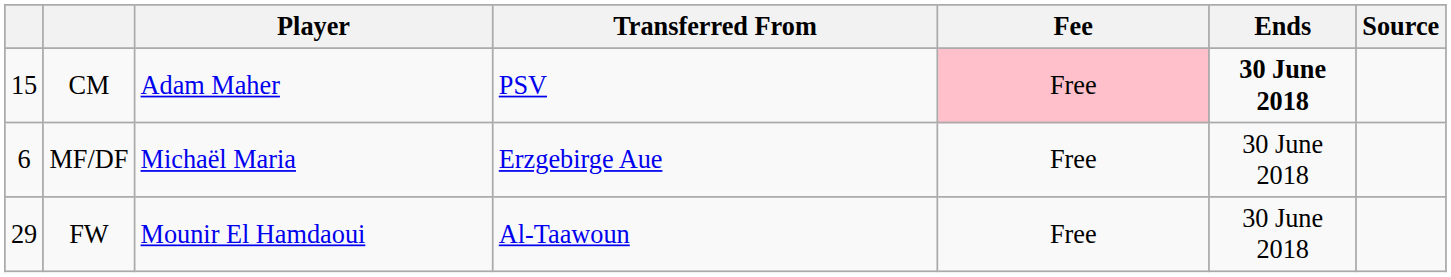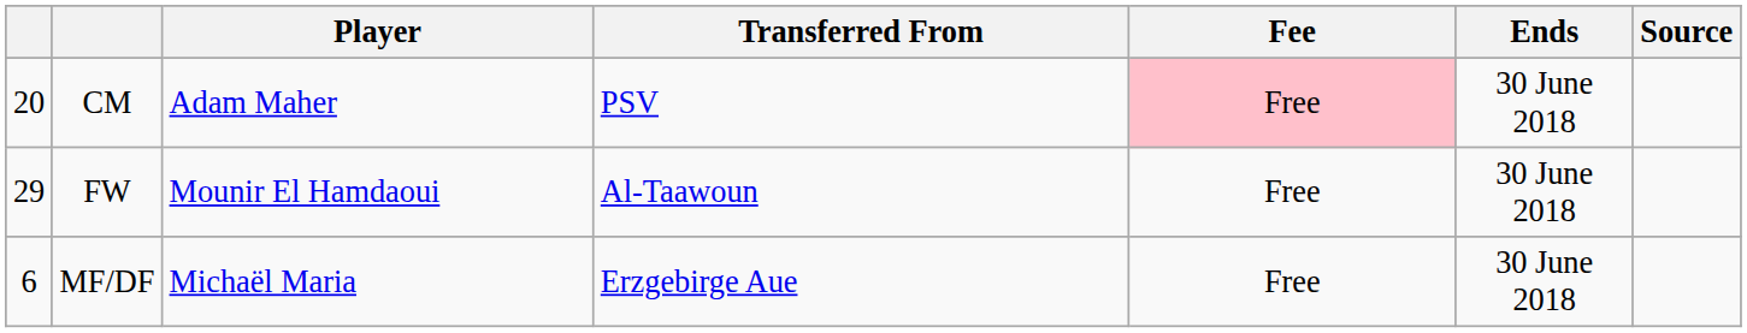CM | column 1: 15 -> 20
CM | Ends: bold -> normal
rows swapped: FW <-> MF/DF
